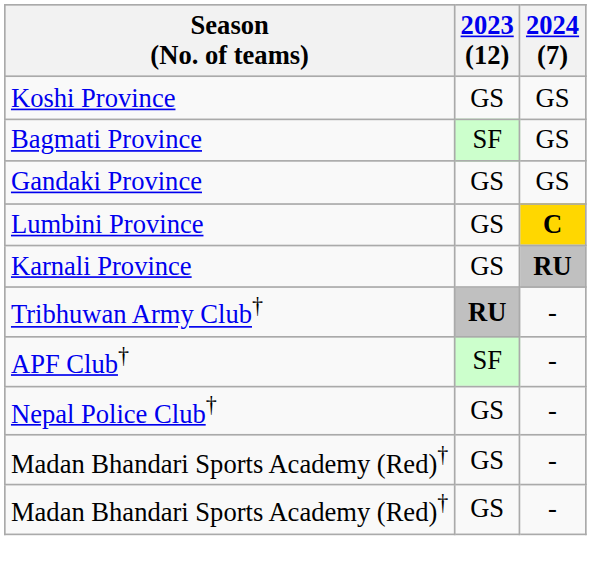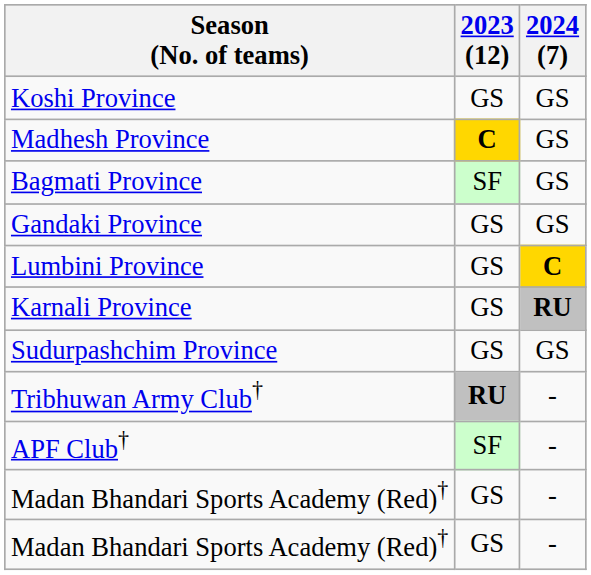+ row: Madhesh Province | C | GS
+ row: Sudurpashchim Province | GS | GS
- row: Nepal Police Club† | GS | -
